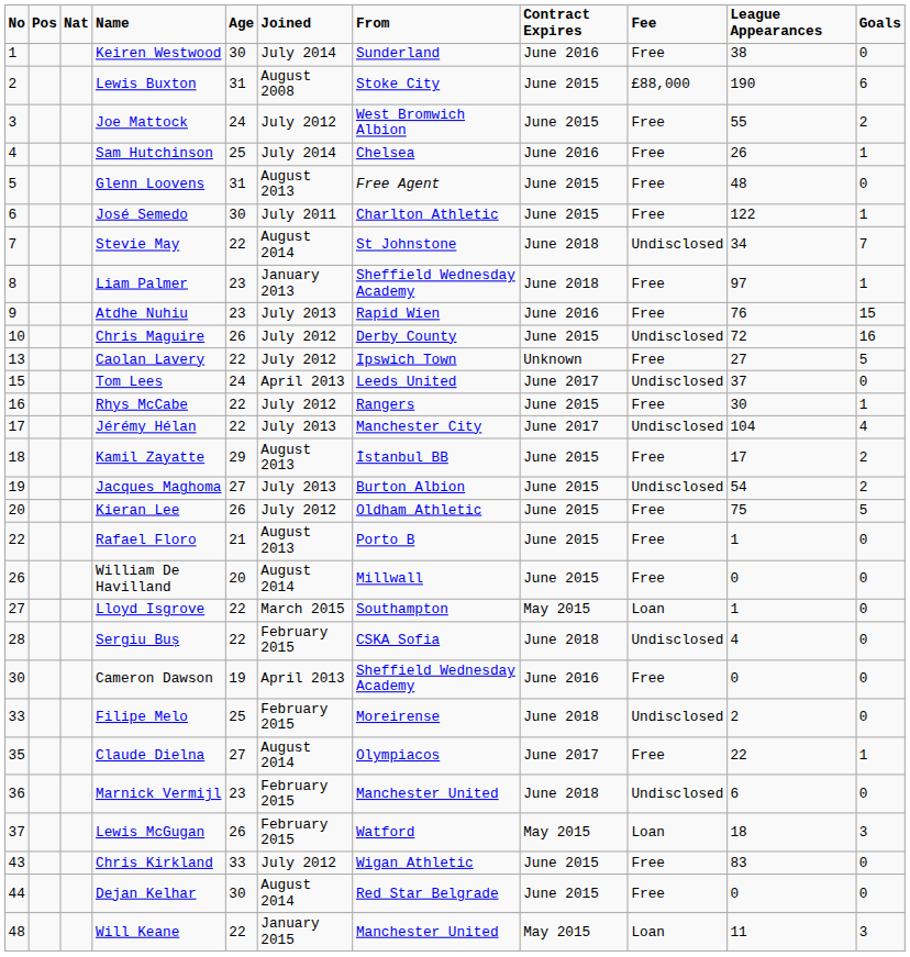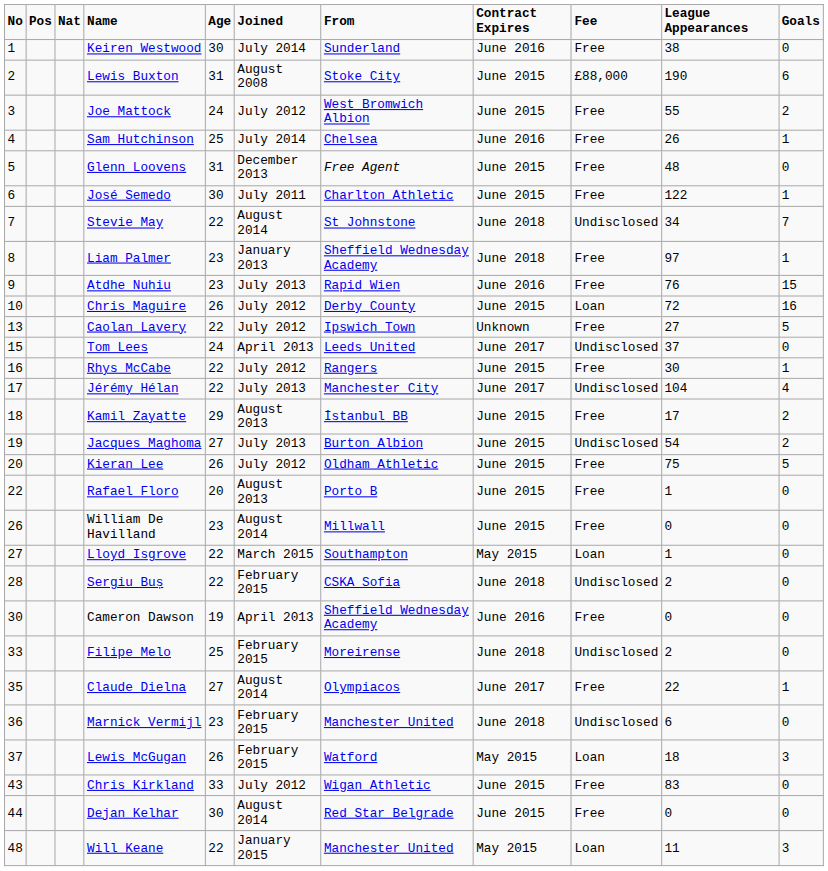Glenn Loovens | Joined: August 2013 -> December 2013
Chris Maguire | Fee: Undisclosed -> Loan
Rafael Floro | Age: 21 -> 20
William De Havilland | Age: 20 -> 23
Sergiu Buș | League Appearances: 4 -> 2
